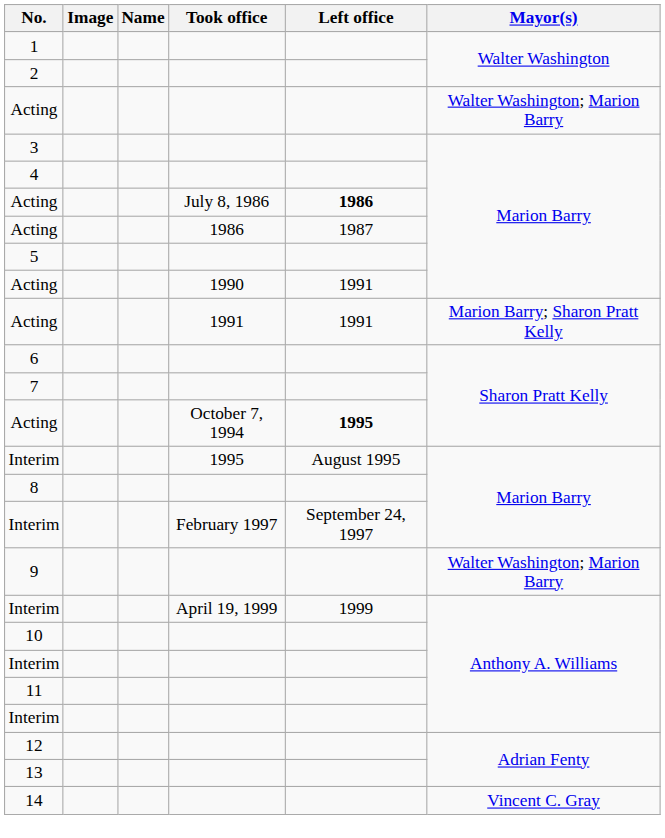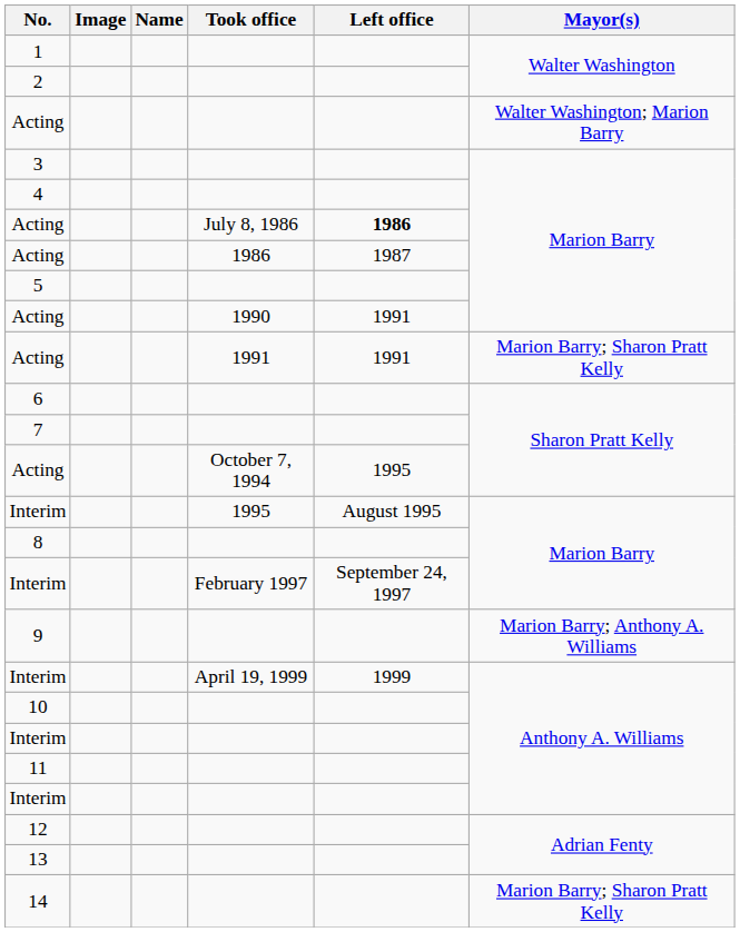Acting / October 7, 1994 | Left office: bold -> normal
9 | column 6: Walter Washington; Marion Barry -> Marion Barry; Anthony A. Williams
14 | column 6: Vincent C. Gray -> Marion Barry; Sharon Pratt Kelly
